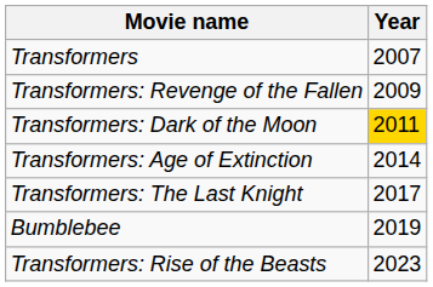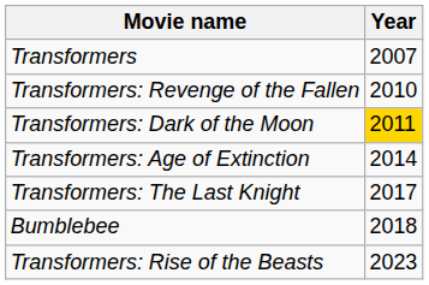Transformers: Revenge of the Fallen | Year: 2009 -> 2010
Bumblebee | Year: 2019 -> 2018
